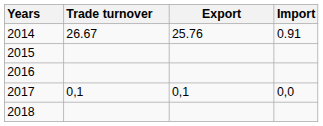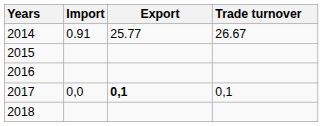columns swapped: Trade turnover <-> Import
2014 | Export: 25.76 -> 25.77
2017 | Export: normal -> bold
